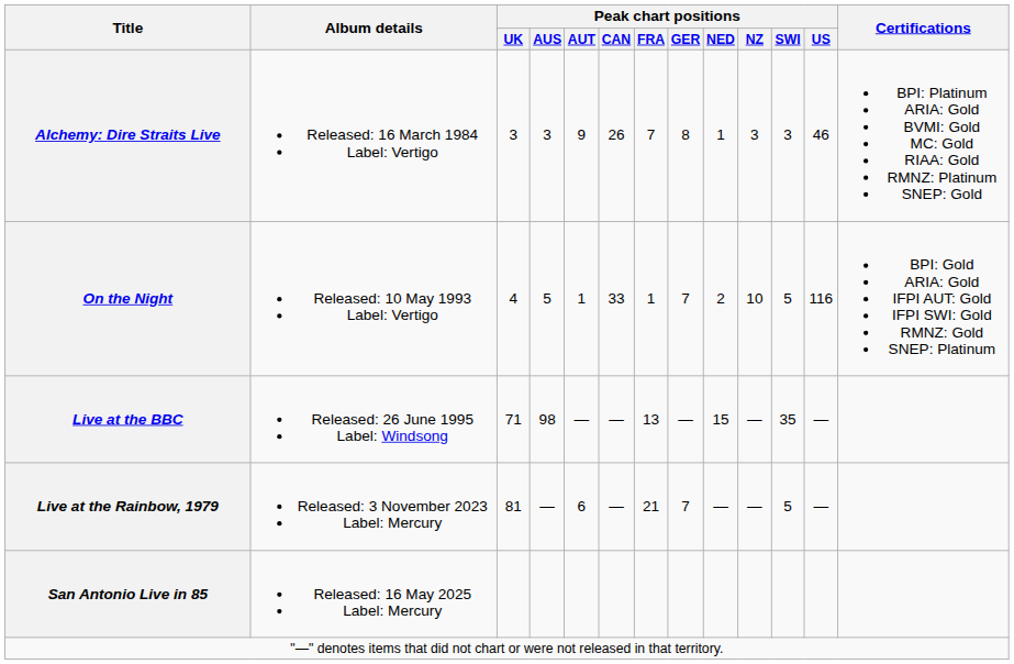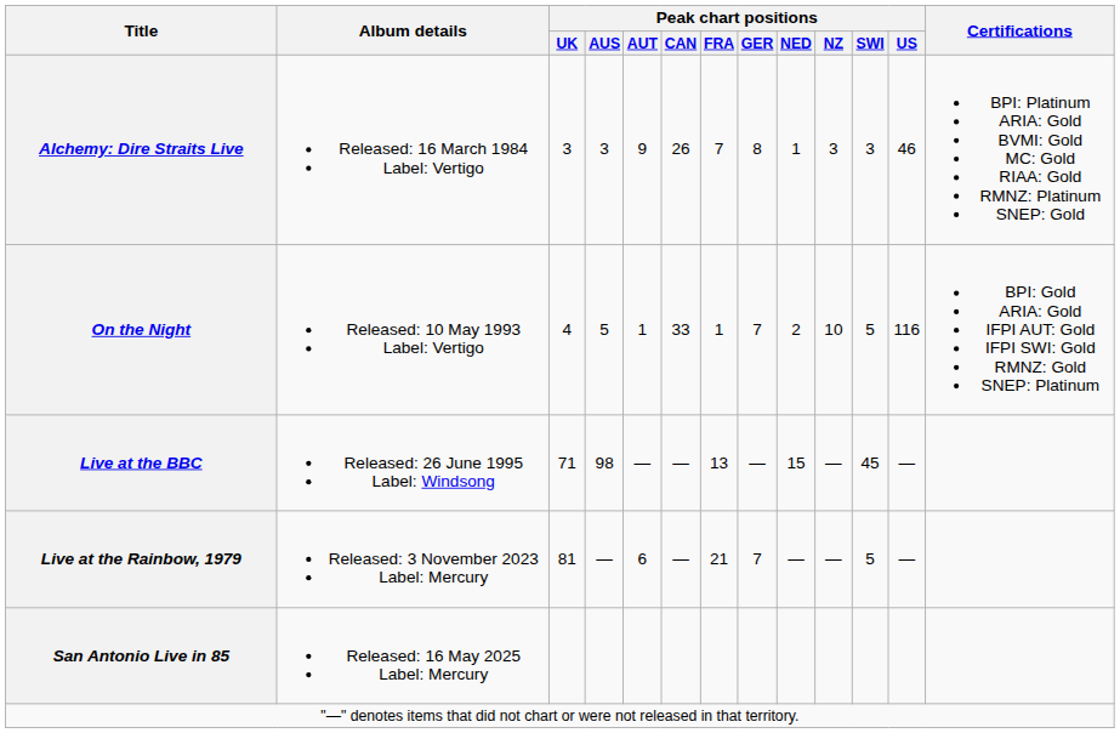Live at the BBC | Peak chart positions / SWI: 35 -> 45
